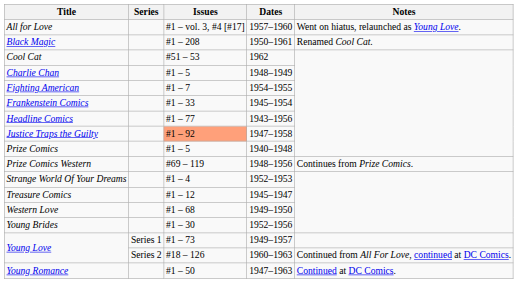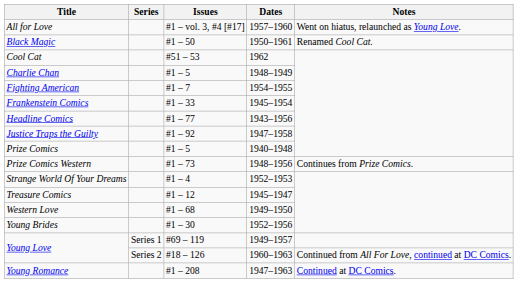Black Magic | Issues: #1 – 208 -> #1 – 50
Justice Traps the Guilty | Issues: lightsalmon background -> no background
Prize Comics Western | Issues: #69 – 119 -> #1 – 73
Young Love / 1949–1957 | Issues: #1 – 73 -> #69 – 119
Young Romance | Issues: #1 – 50 -> #1 – 208
